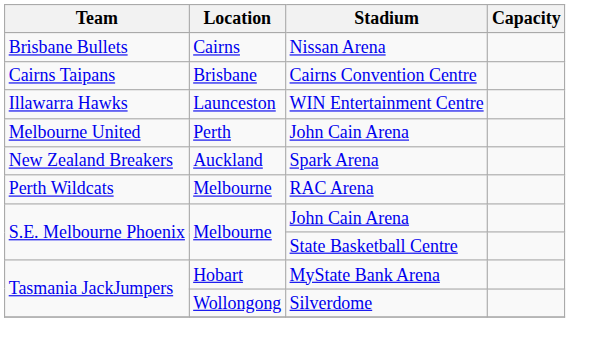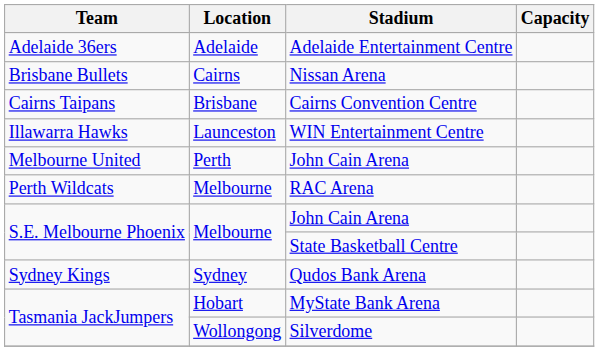+ row: Adelaide 36ers | Adelaide | Adelaide Entertainment Centre
- row: New Zealand Breakers | Auckland | Spark Arena
+ row: Sydney Kings | Sydney | Qudos Bank Arena
